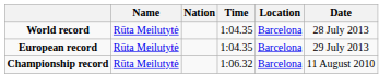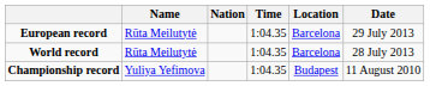rows swapped: World record <-> European record
Championship record | Name: Rūta Meilutytė -> Yuliya Yefimova
Championship record | Time: 1:06.32 -> 1:04.35
Championship record | Location: Barcelona -> Budapest
